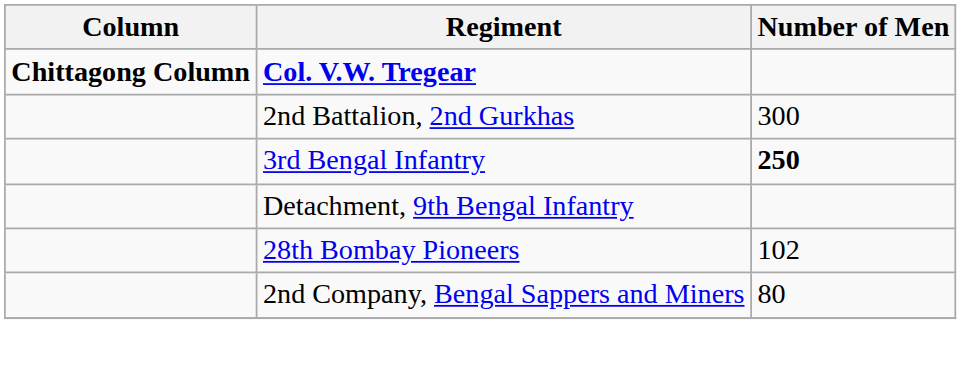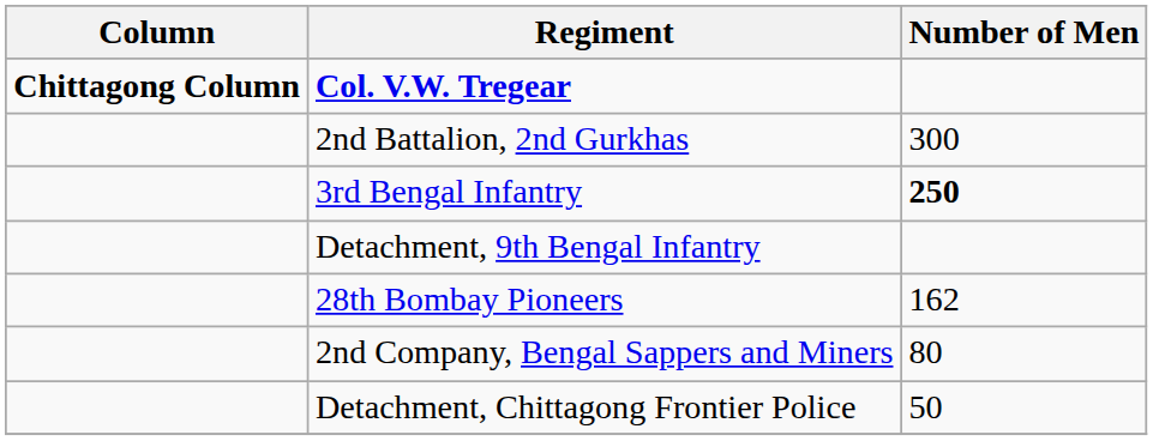28th Bombay Pioneers | Number of Men: 102 -> 162
+ row: Detachment, Chittagong Frontier Police | 50
